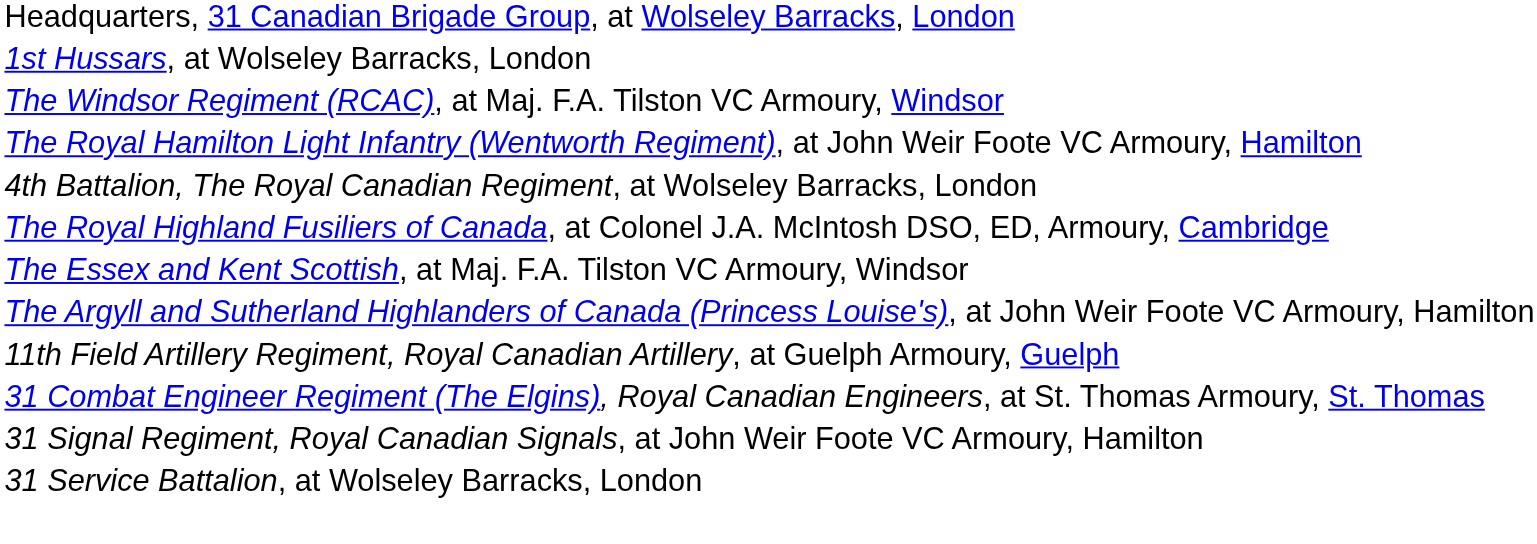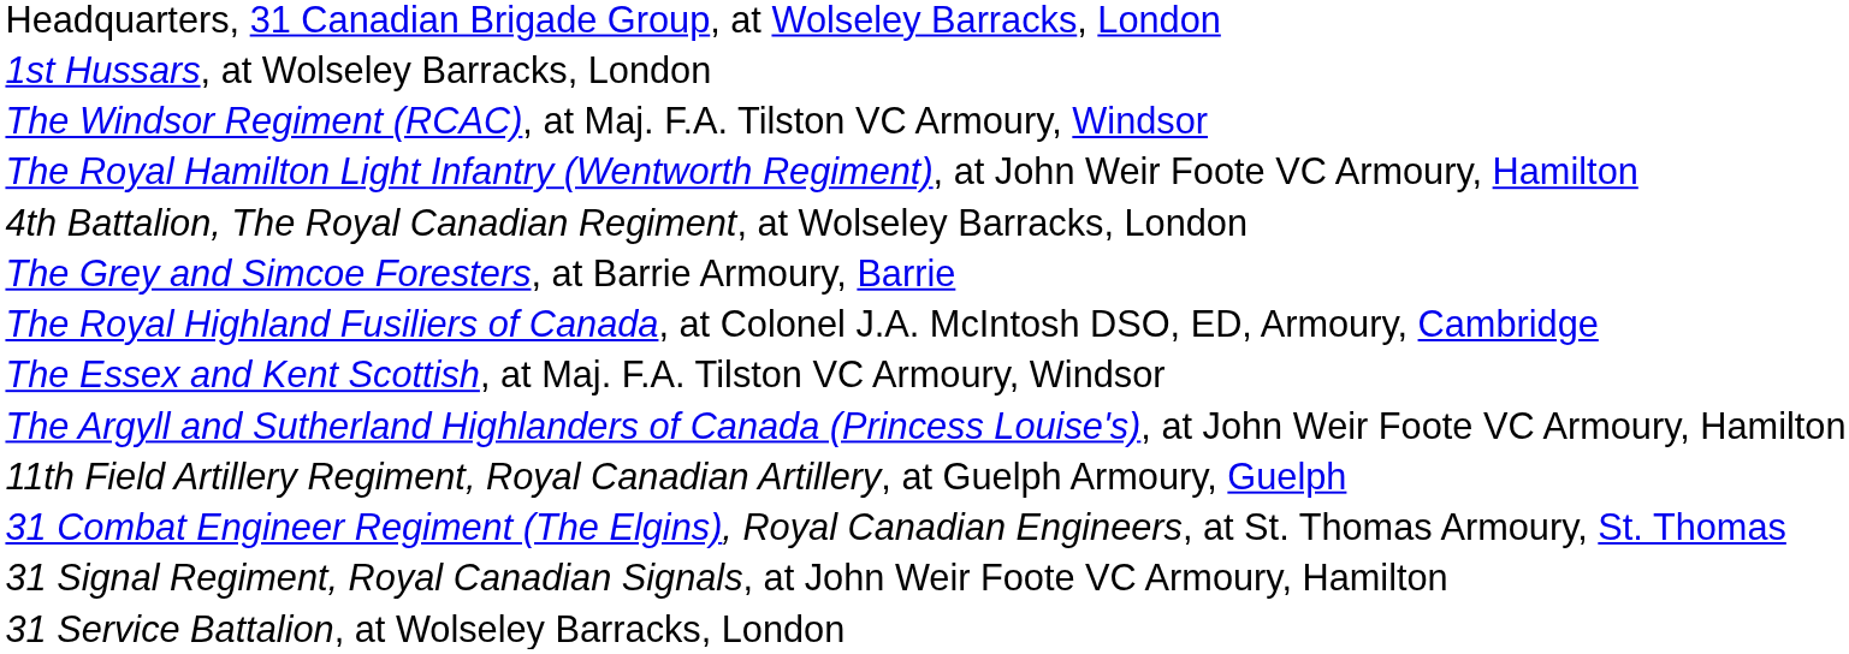+ row: The Grey and Simcoe Foresters, at Barrie Armoury, Barrie
